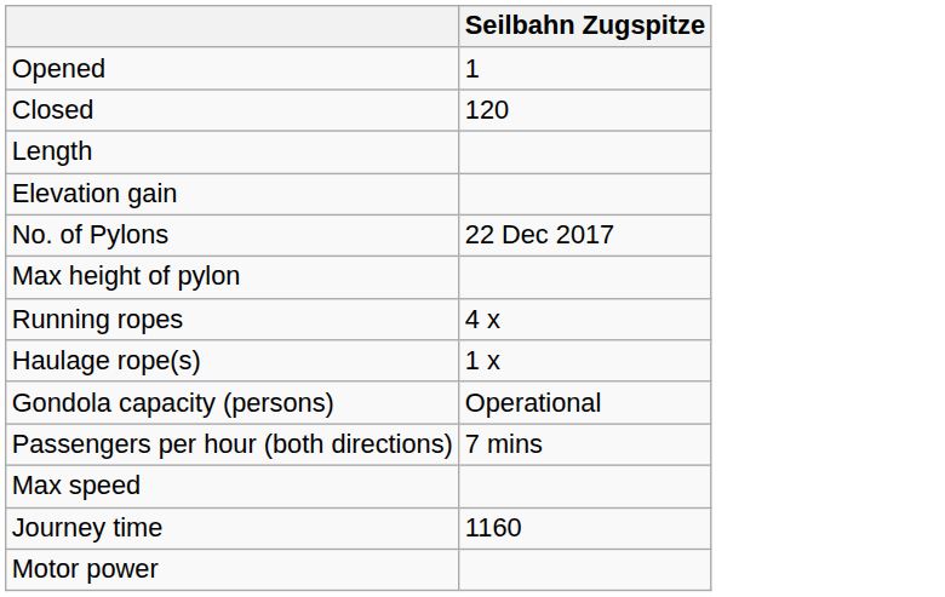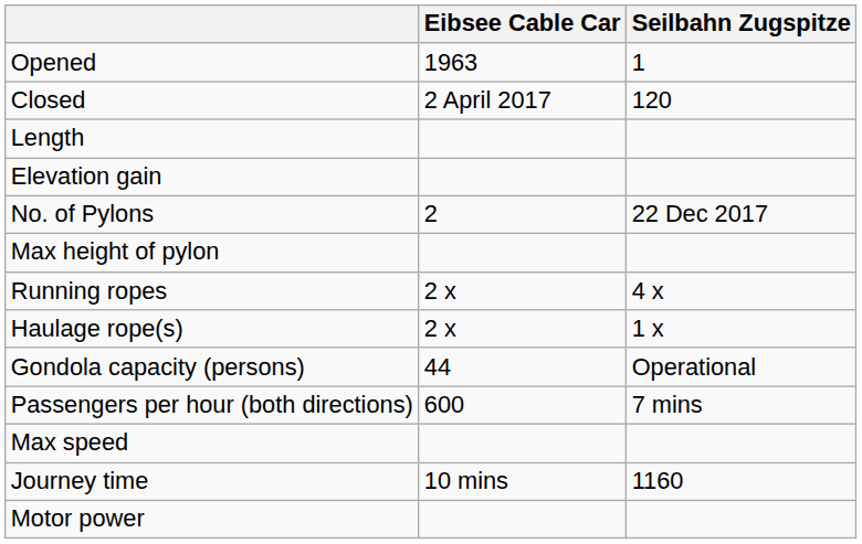+ column: Eibsee Cable Car | 1963 | 2 April 2017 | 2 | 2 x | 2 x | 44 | 600 | 10 mins
